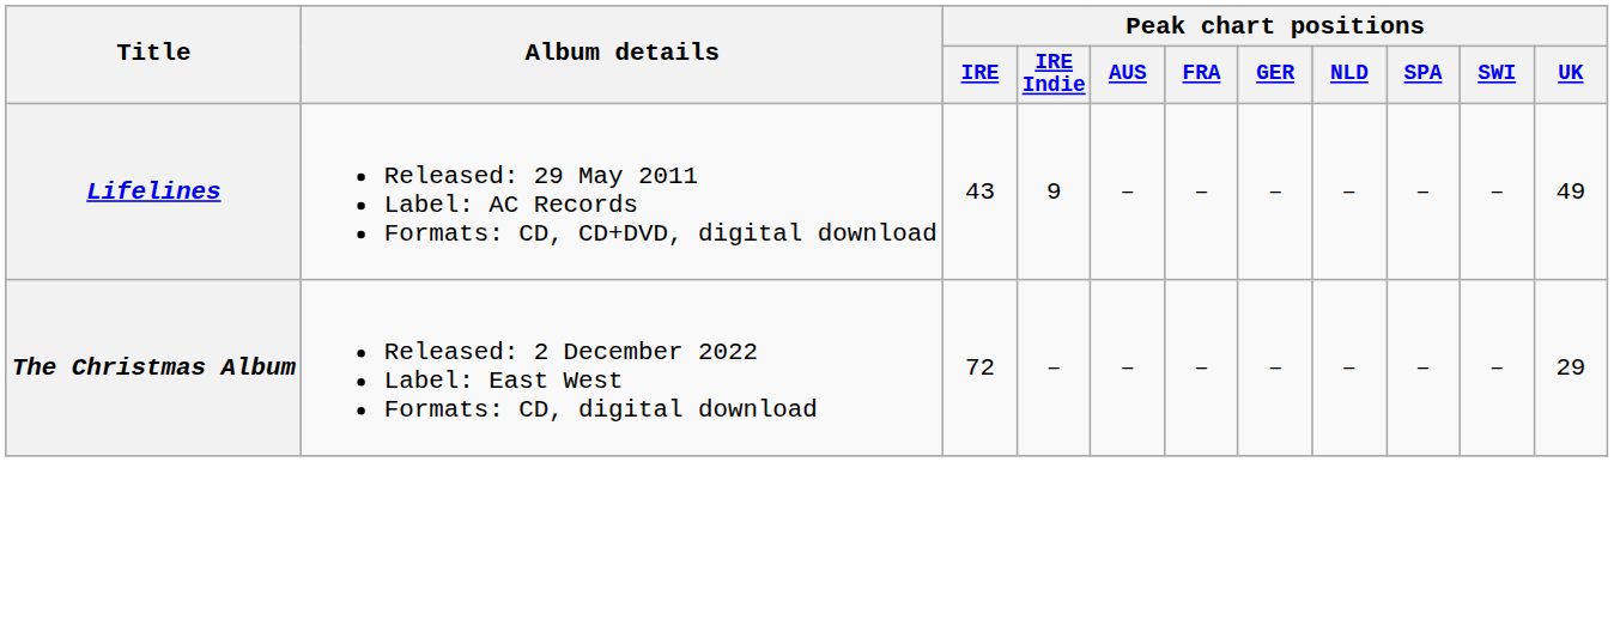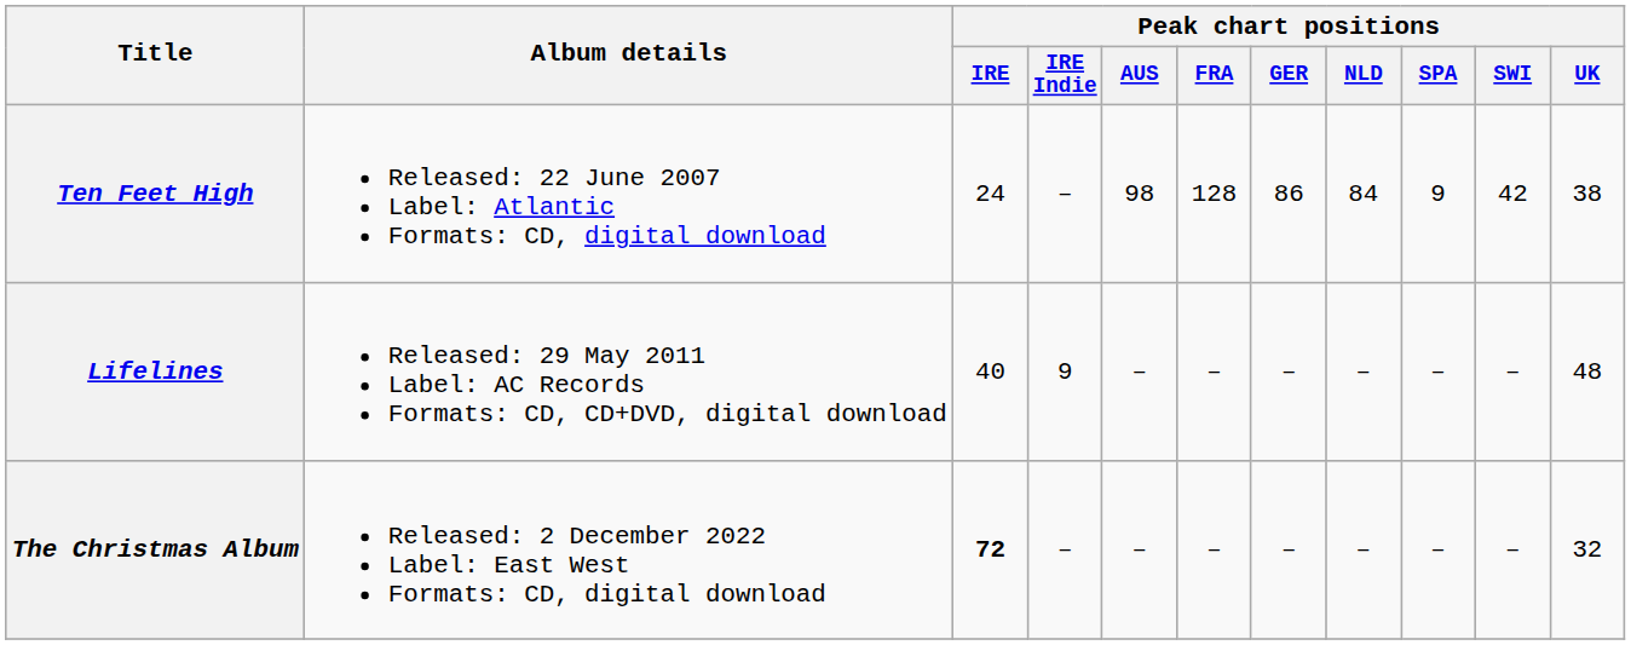+ row: Ten Feet High | Released: 22 June 2007 Label: Atlantic Formats: CD, digital download | 24 | – | 98 | 128 | 86 | 84 | 9 | 42 | 38
Lifelines | Peak chart positions / IRE: 43 -> 40
Lifelines | Peak chart positions / UK: 49 -> 48
The Christmas Album | Peak chart positions / IRE: normal -> bold
The Christmas Album | Peak chart positions / UK: 29 -> 32
